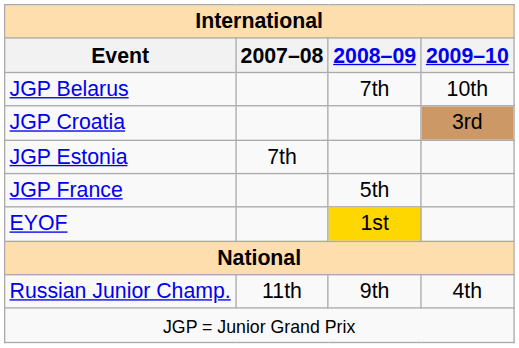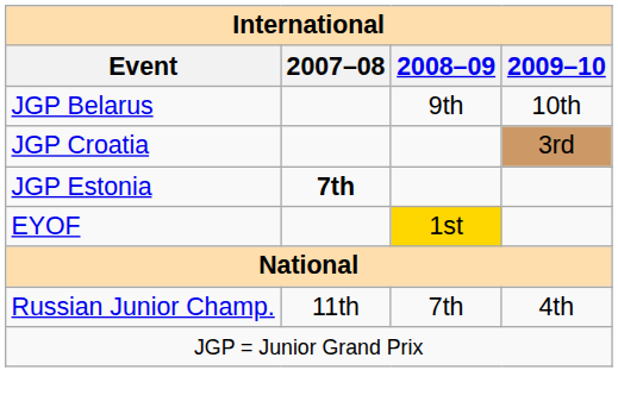JGP Belarus | 2008–09: 7th -> 9th
JGP Estonia | 2007–08: normal -> bold
- row: JGP France | 5th
Russian Junior Champ. | 2008–09: 9th -> 7th
